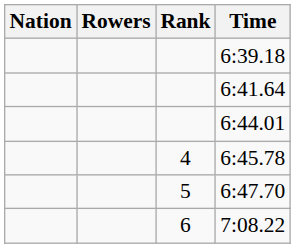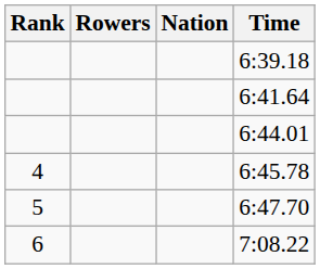columns swapped: Rank <-> Nation
